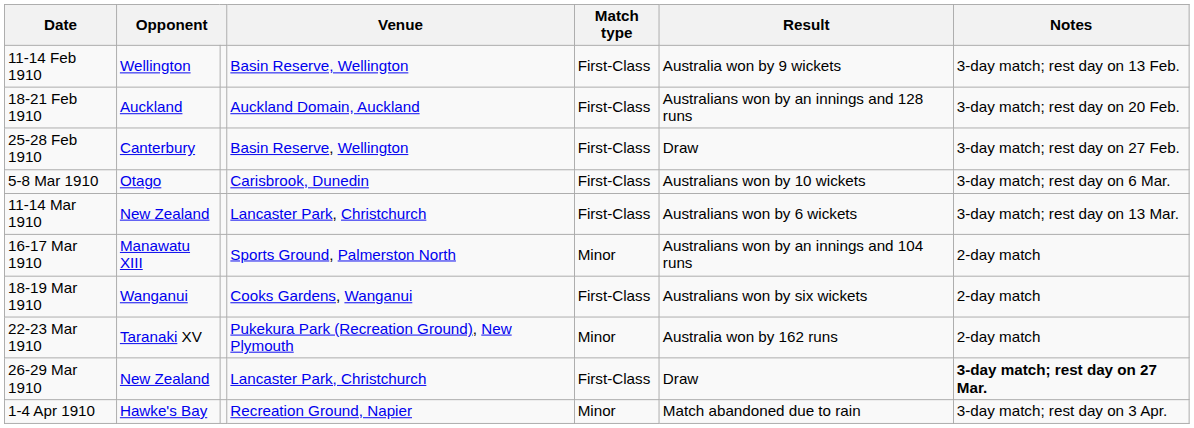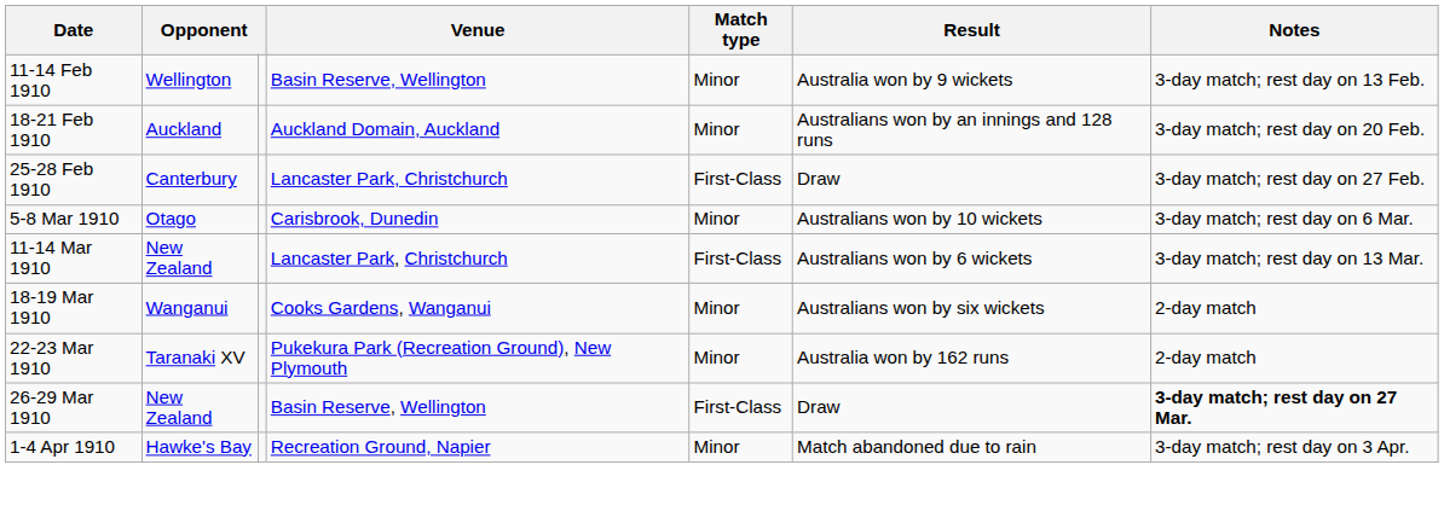11-14 Feb 1910 | Match type: First-Class -> Minor
18-21 Feb 1910 | Match type: First-Class -> Minor
25-28 Feb 1910 | Venue: Basin Reserve, Wellington -> Lancaster Park, Christchurch
5-8 Mar 1910 | Match type: First-Class -> Minor
- row: 16-17 Mar 1910 | Manawatu XIII | Sports Ground, Palmerston North | Minor | Australians won by an innings and 104 runs | 2-day match
18-19 Mar 1910 | Match type: First-Class -> Minor
26-29 Mar 1910 | Venue: Lancaster Park, Christchurch -> Basin Reserve, Wellington
